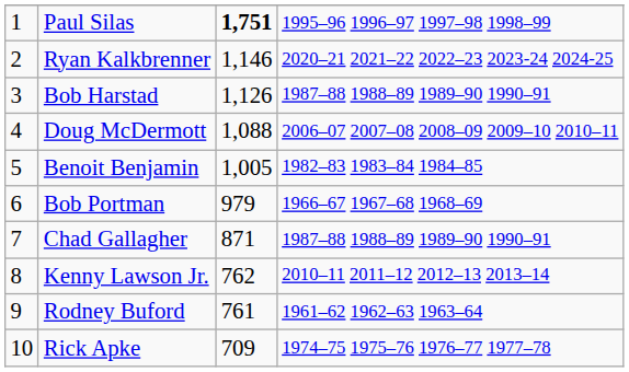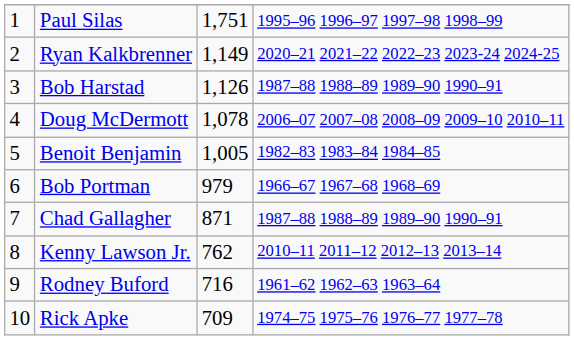Paul Silas | column 3: bold -> normal
Ryan Kalkbrenner | column 3: 1,146 -> 1,149
Doug McDermott | column 3: 1,088 -> 1,078
Rodney Buford | column 3: 761 -> 716
